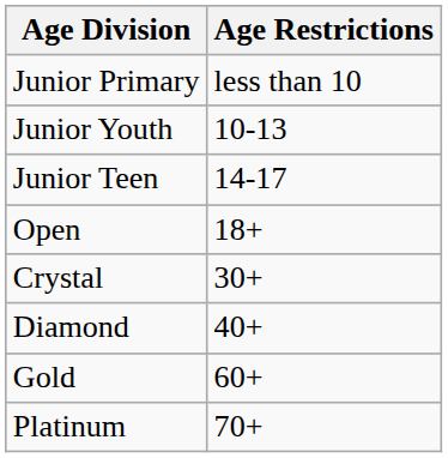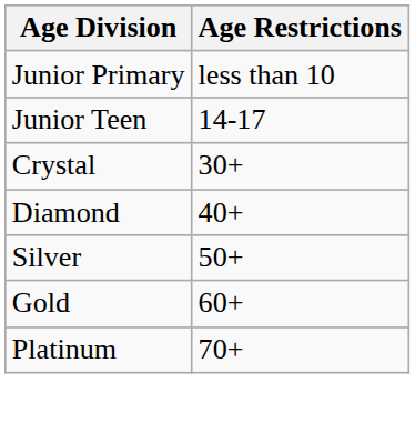- row: Junior Youth | 10-13
- row: Open | 18+
+ row: Silver | 50+
